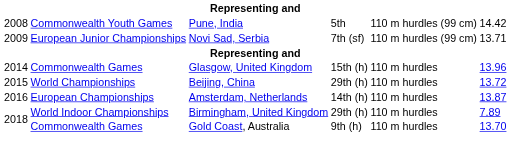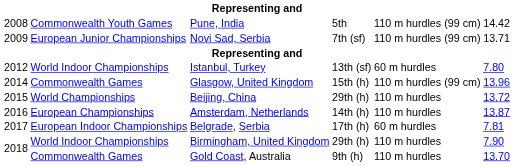+ row: 2012 | World Indoor Championships | Istanbul, Turkey | 13th (sf) | 60 m hurdles | 7.80
Glasgow, United Kingdom | column 5: 110 m hurdles -> 110 m hurdles (99 cm)
+ row: 2017 | European Indoor Championships | Belgrade, Serbia | 17th (h) | 60 m hurdles | 7.81
Birmingham, United Kingdom | column 6: 7.89 -> 7.90
